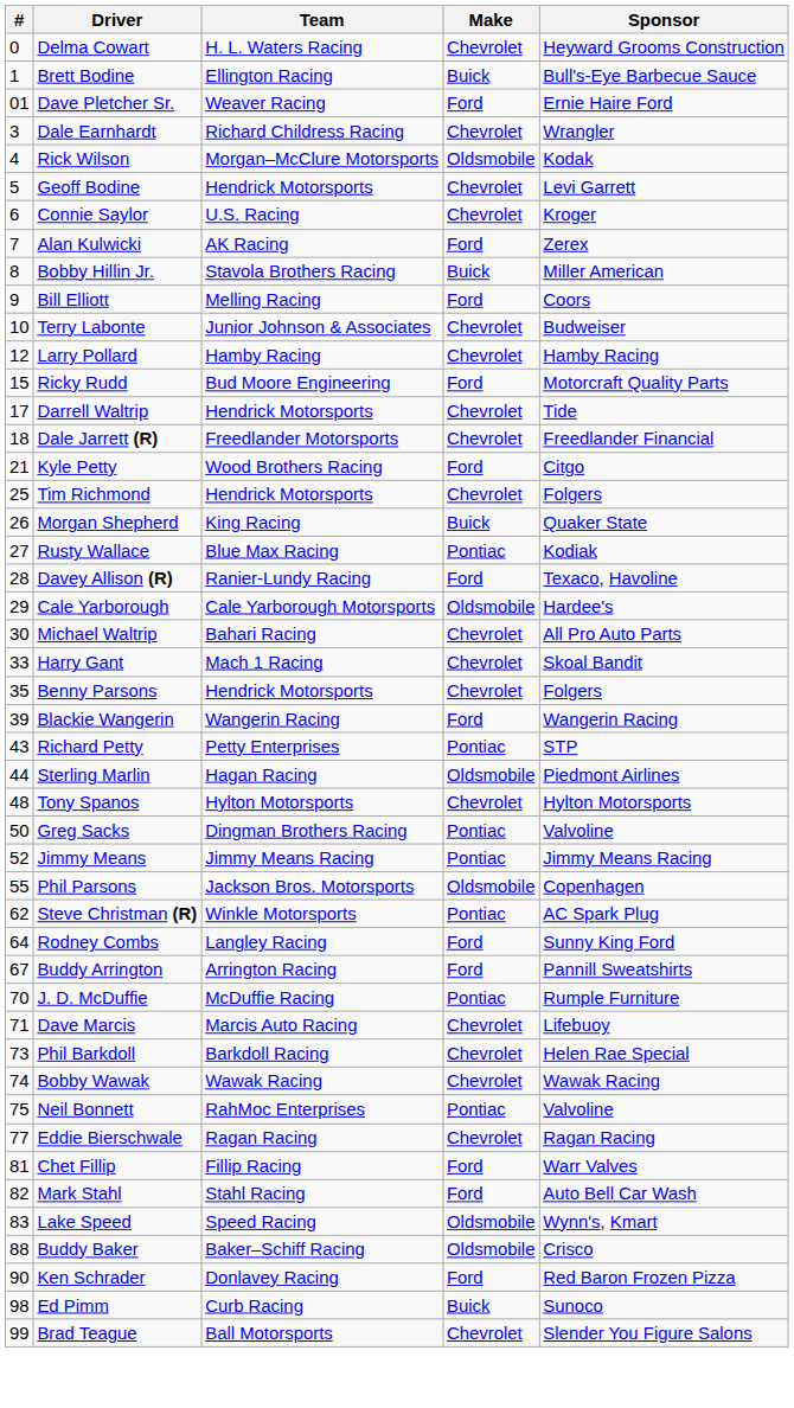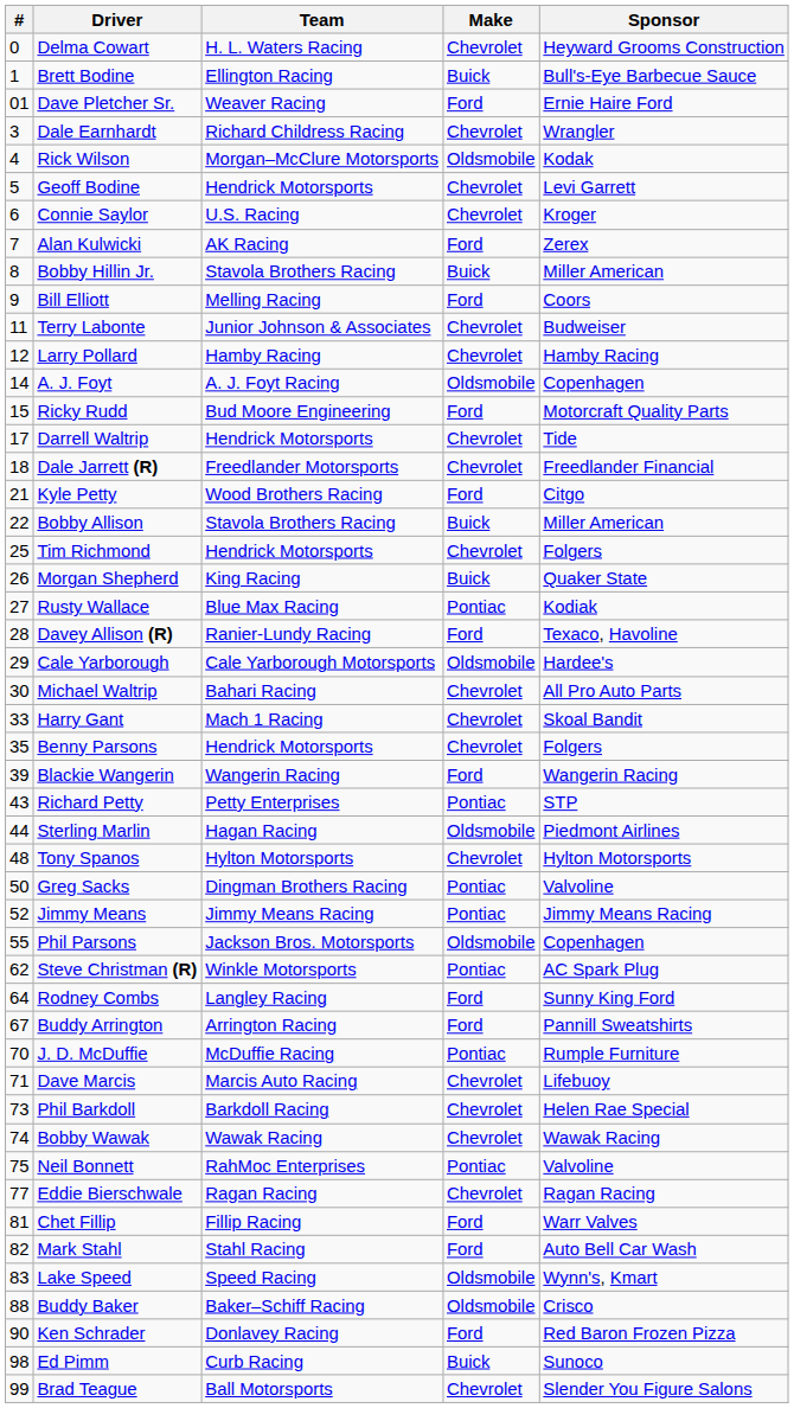Terry Labonte | #: 10 -> 11
+ row: 14 | A. J. Foyt | A. J. Foyt Racing | Oldsmobile | Copenhagen
+ row: 22 | Bobby Allison | Stavola Brothers Racing | Buick | Miller American
